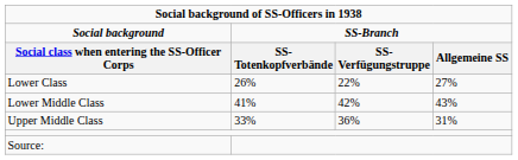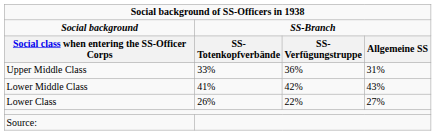rows swapped: Lower Class <-> Upper Middle Class
